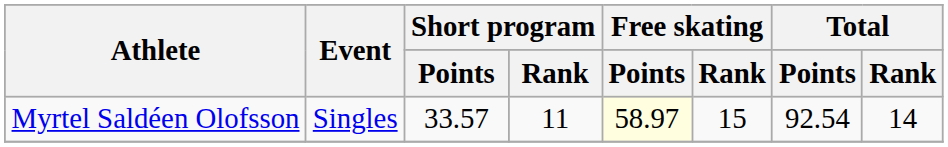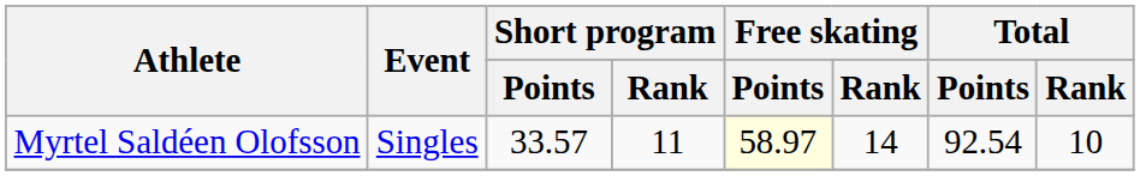Myrtel Saldéen Olofsson | Free skating / Rank: 15 -> 14
Myrtel Saldéen Olofsson | Total / Rank: 14 -> 10
